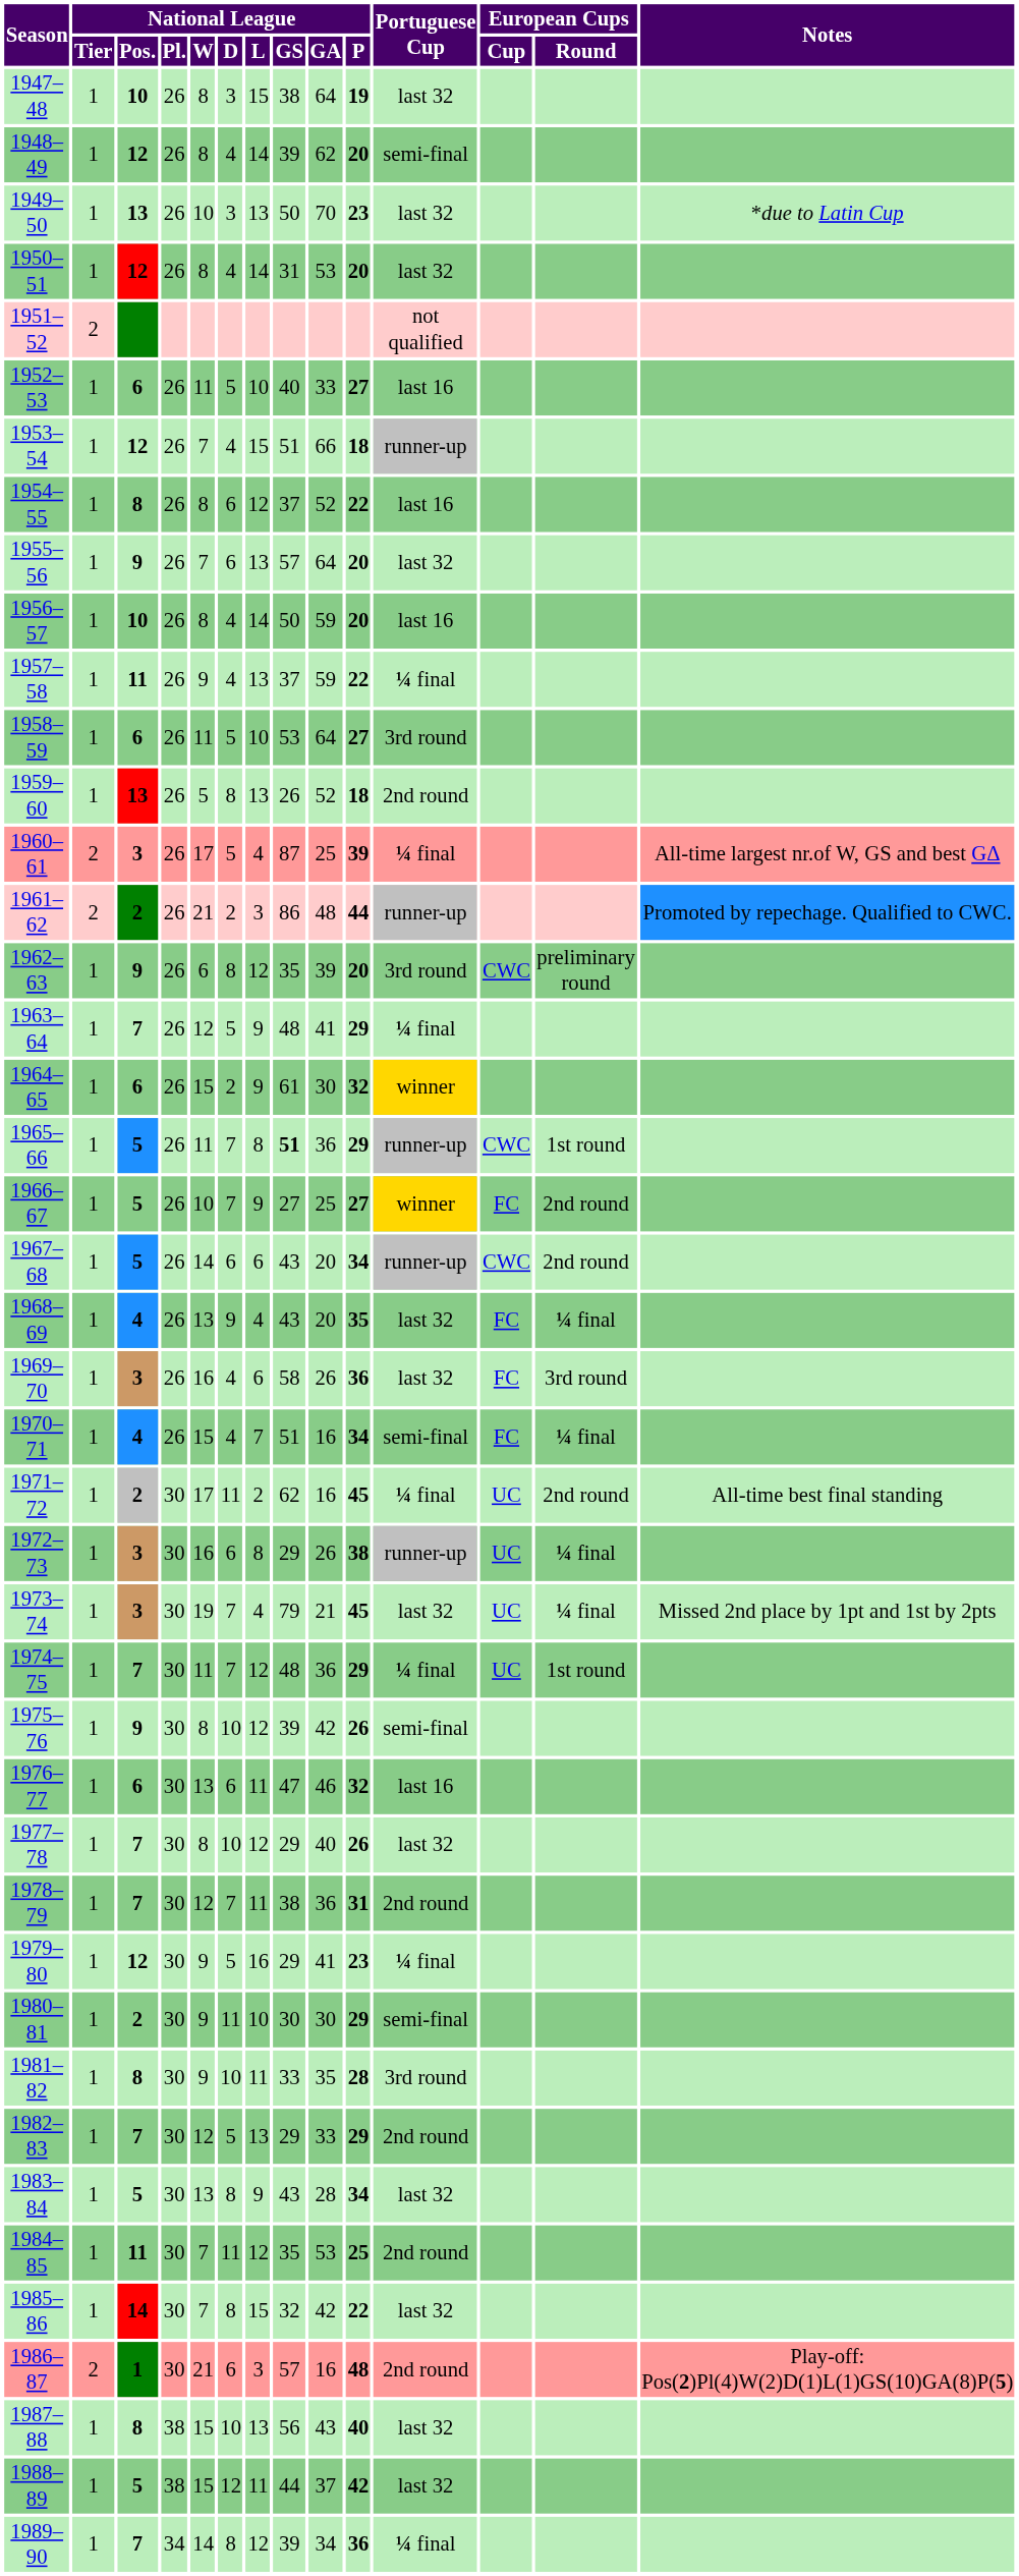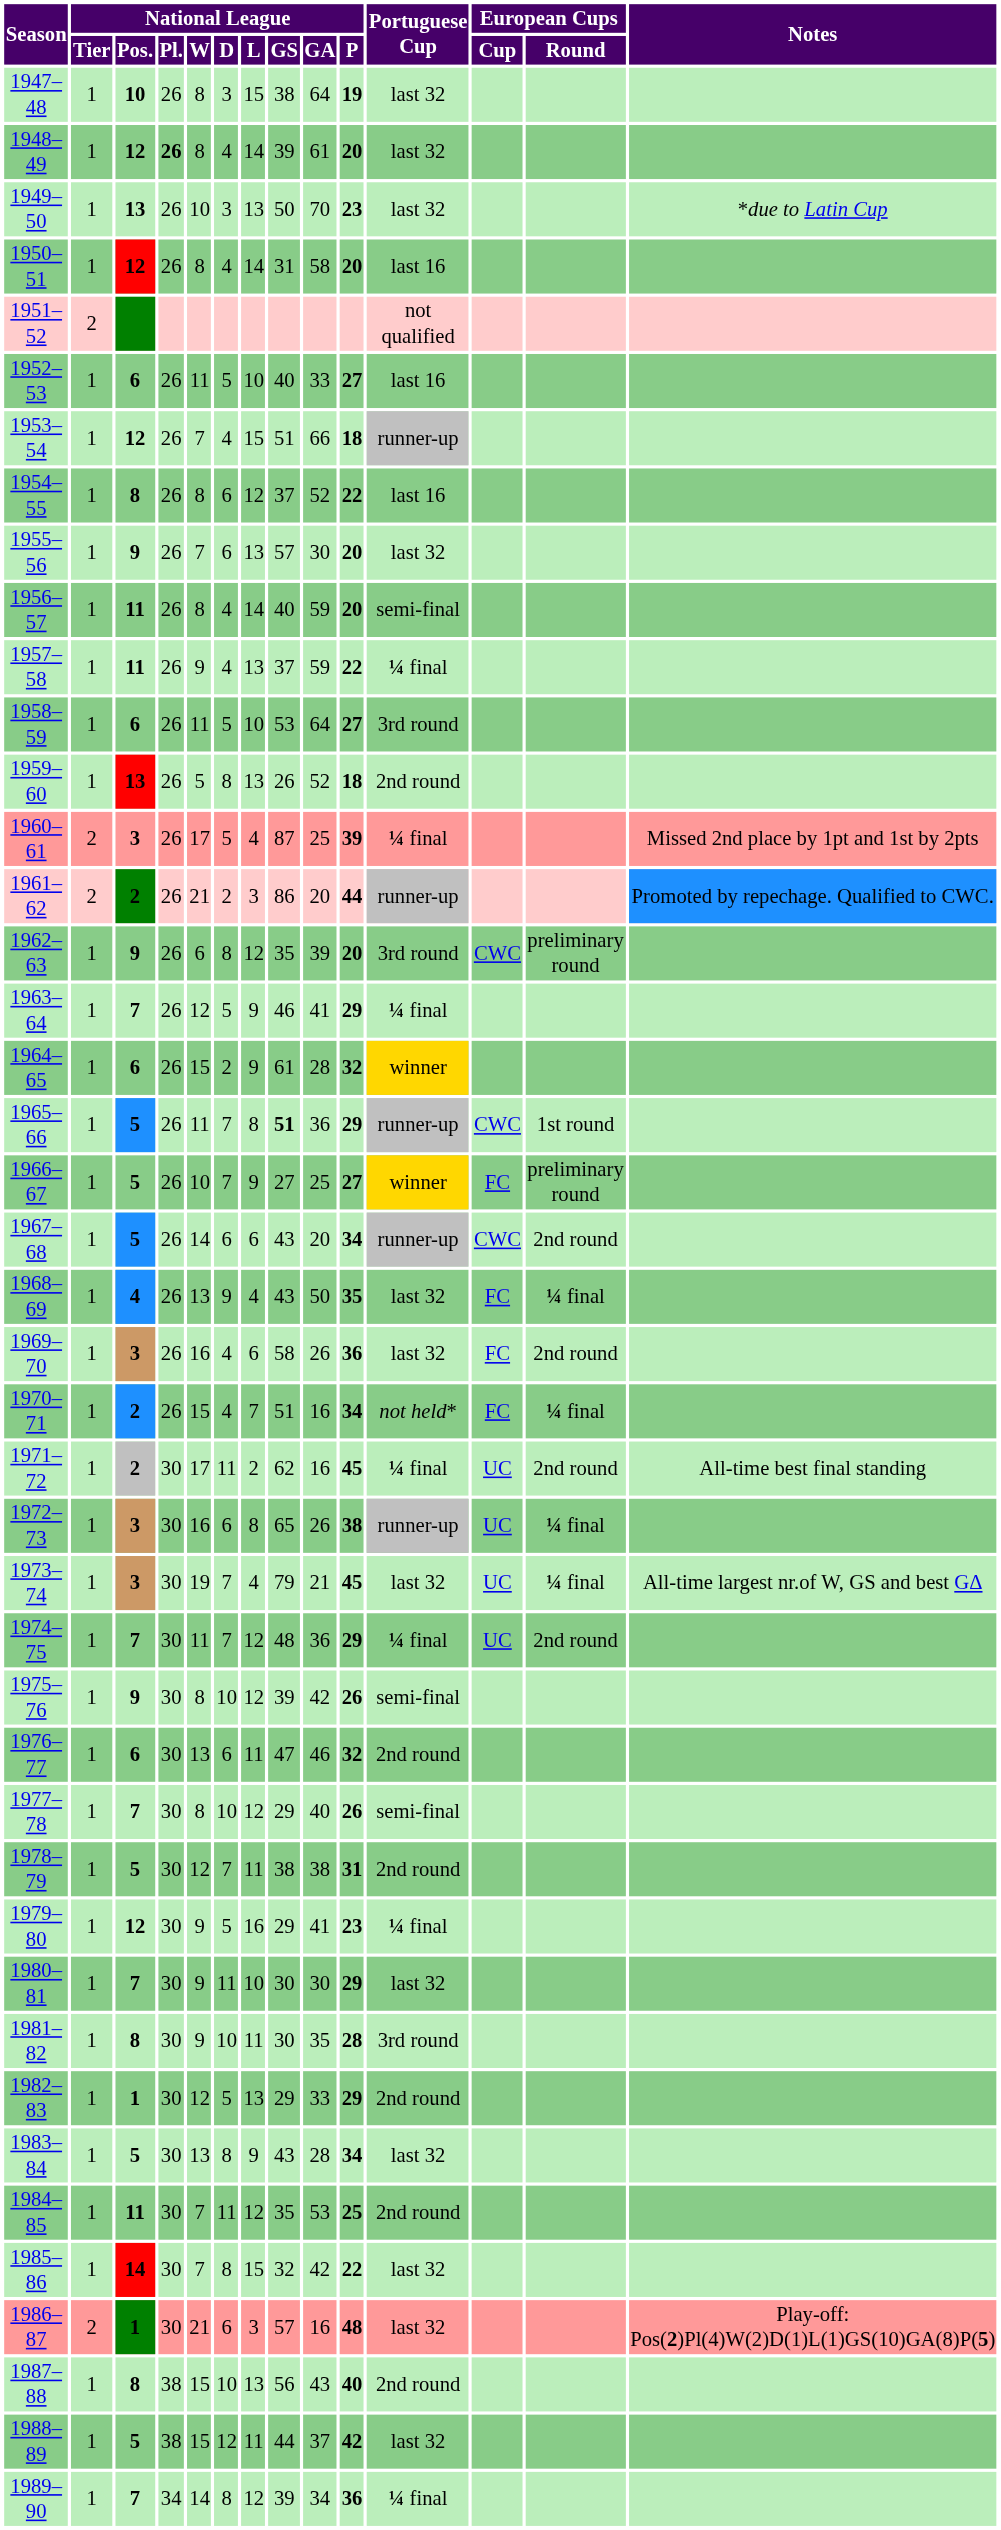1948–49 | National League / Pl.: normal -> bold
1948–49 | National League / GA: 62 -> 61
1948–49 | Portuguese Cup: semi-final -> last 32
1950–51 | National League / GA: 53 -> 58
1950–51 | Portuguese Cup: last 32 -> last 16
1955–56 | National League / GA: 64 -> 30
1956–57 | National League / Pos.: 10 -> 11
1956–57 | National League / GS: 50 -> 40
1956–57 | Portuguese Cup: last 16 -> semi-final
1960–61 | Notes: All-time largest nr.of W, GS and best GΔ -> Missed 2nd place by 1pt and 1st by 2pts
1961–62 | National League / GA: 48 -> 20
1963–64 | National League / GS: 48 -> 46
1964–65 | National League / GA: 30 -> 28
1966–67 | European Cups / Round: 2nd round -> preliminary round
1968–69 | National League / GA: 20 -> 50
1969–70 | European Cups / Round: 3rd round -> 2nd round
1970–71 | National League / Pos.: 4 -> 2
1970–71 | Portuguese Cup: semi-final -> not held*
1972–73 | National League / GS: 29 -> 65
1973–74 | Notes: Missed 2nd place by 1pt and 1st by 2pts -> All-time largest nr.of W, GS and best GΔ
1974–75 | European Cups / Round: 1st round -> 2nd round
1976–77 | Portuguese Cup: last 16 -> 2nd round
1977–78 | Portuguese Cup: last 32 -> semi-final
1978–79 | National League / Pos.: 7 -> 5
1978–79 | National League / GA: 36 -> 38
1980–81 | National League / Pos.: 2 -> 7
1980–81 | Portuguese Cup: semi-final -> last 32
1981–82 | National League / GS: 33 -> 30
1982–83 | National League / Pos.: 7 -> 1
1986–87 | Portuguese Cup: 2nd round -> last 32
1987–88 | Portuguese Cup: last 32 -> 2nd round
